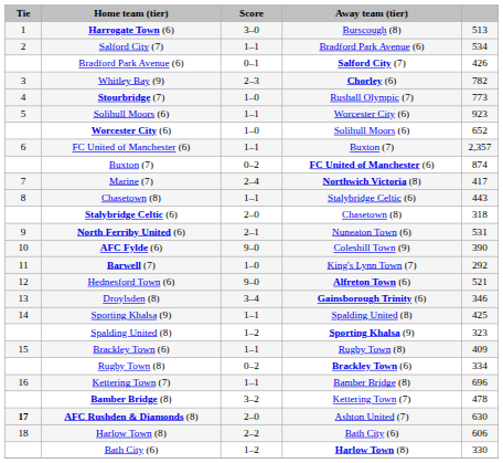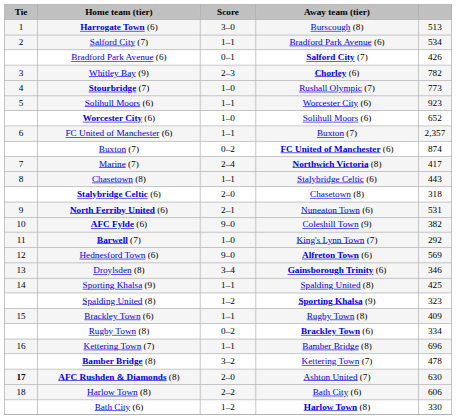AFC Fylde (6) | column 5: 390 -> 382
Hednesford Town (6) | column 5: 521 -> 569
